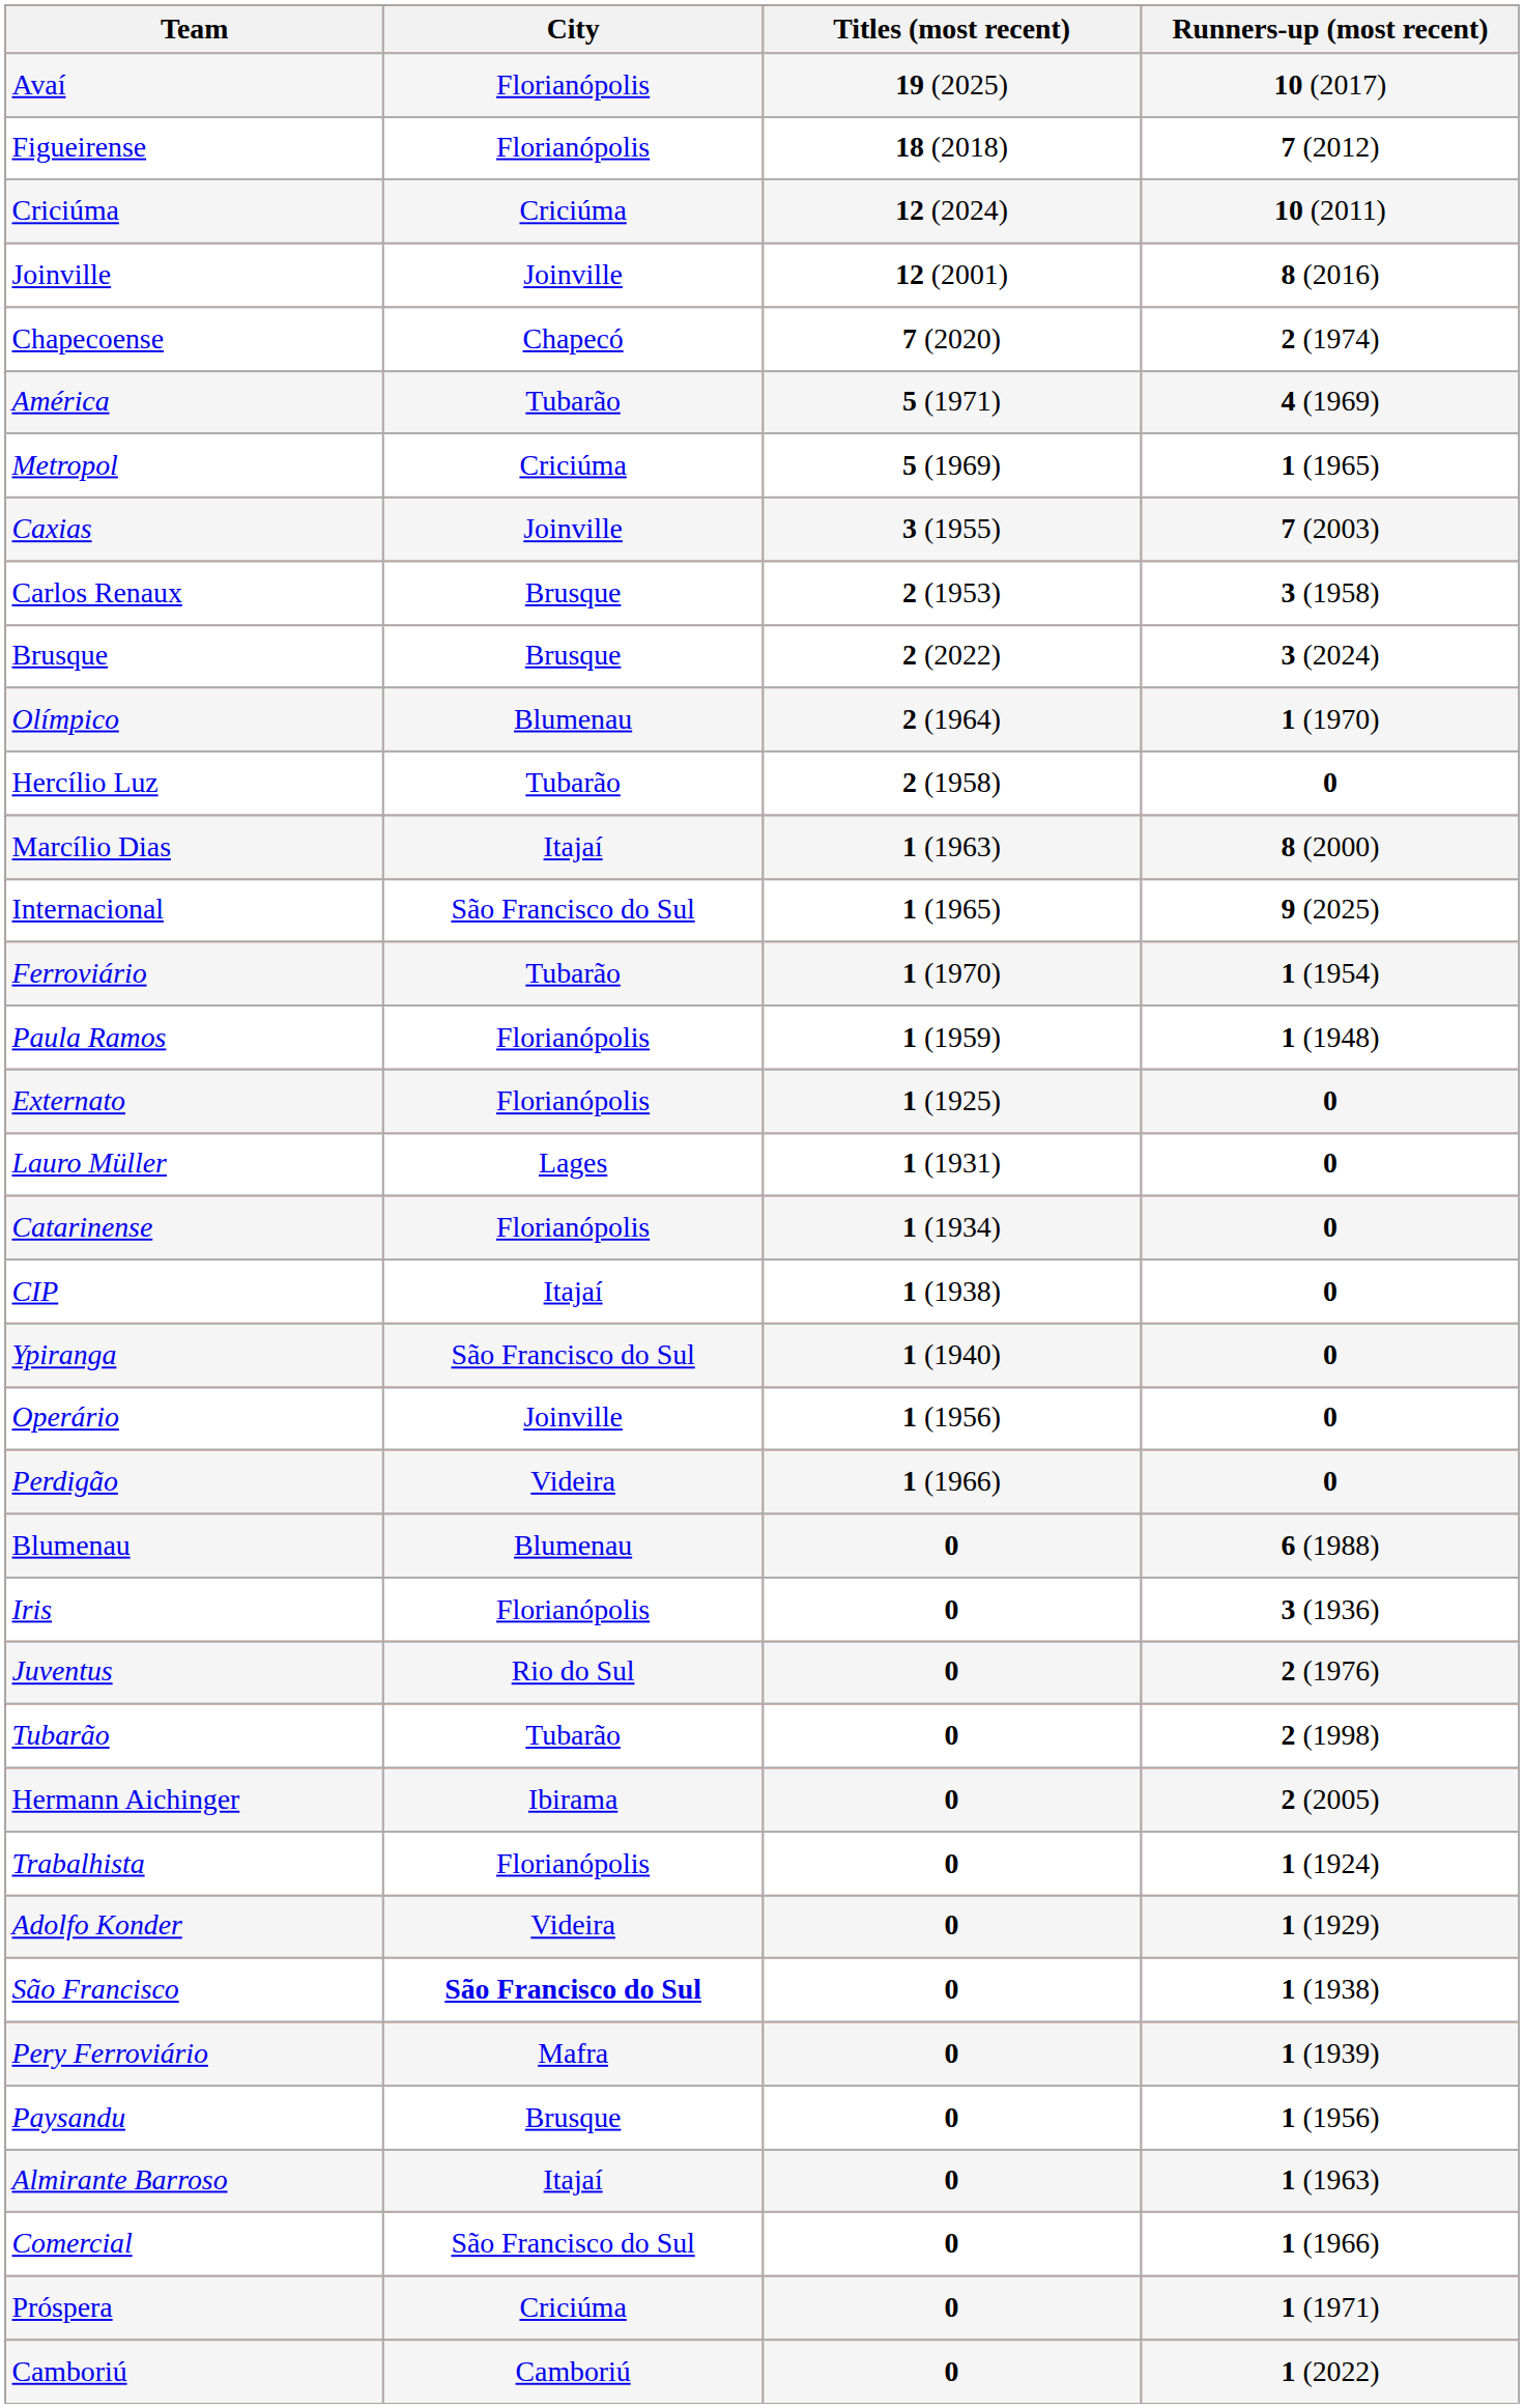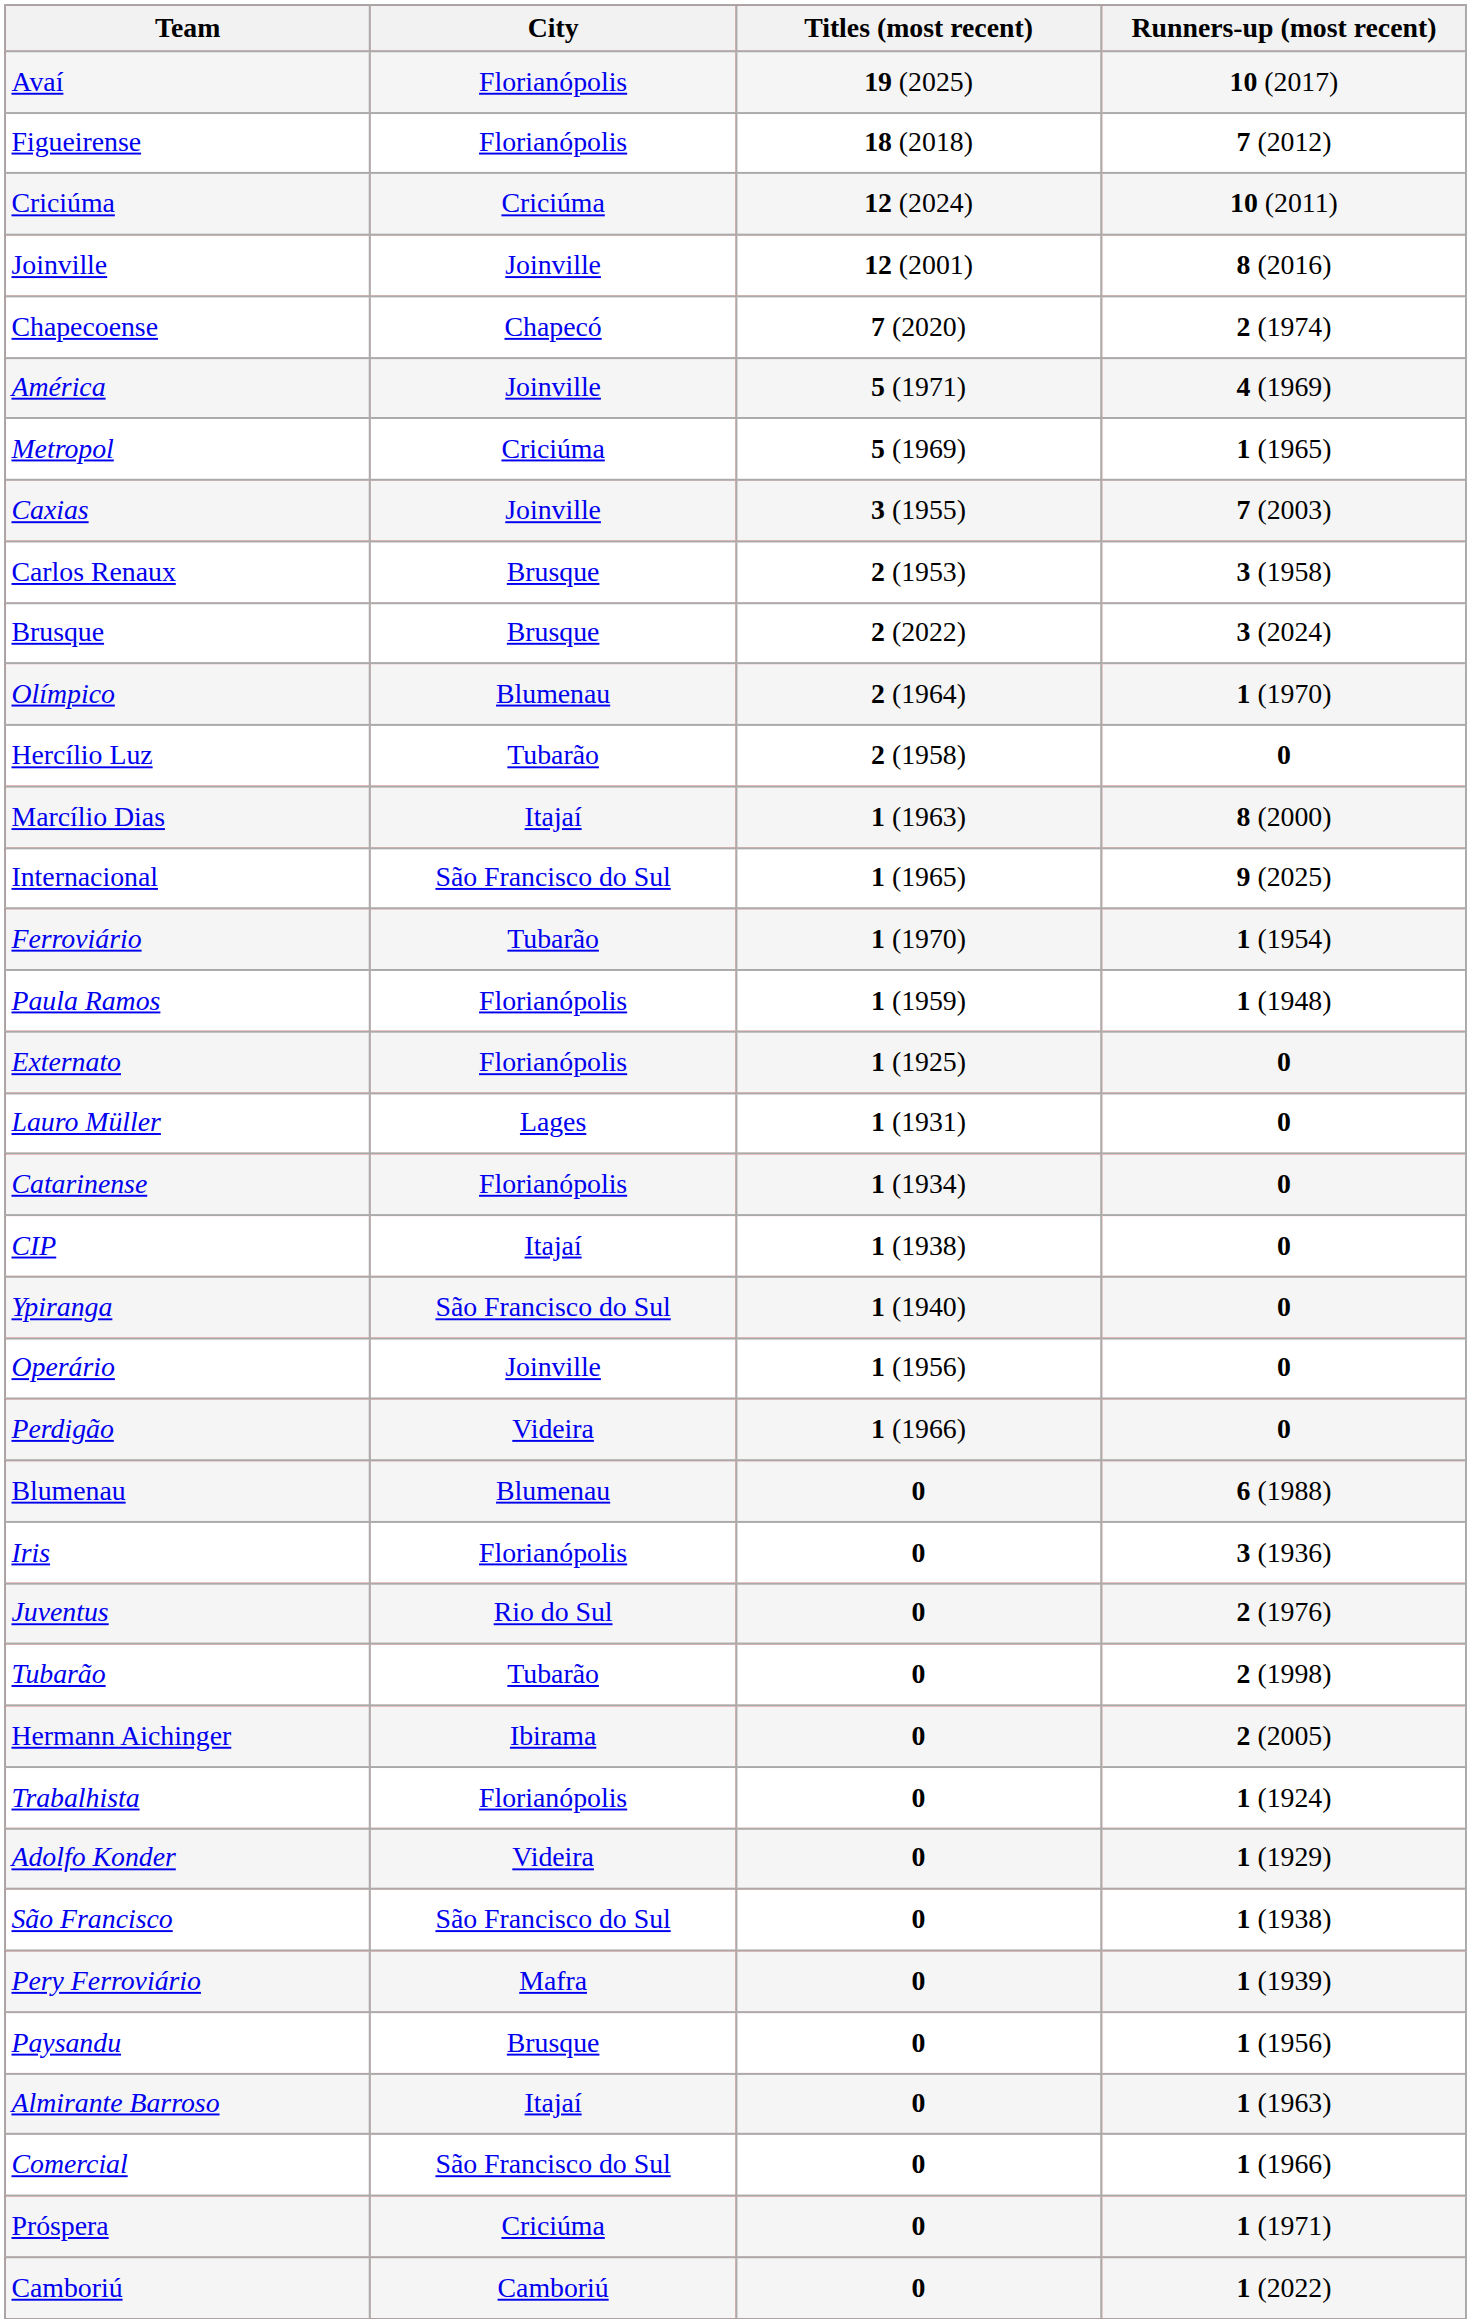América | City: Tubarão -> Joinville
São Francisco | City: bold -> normal
